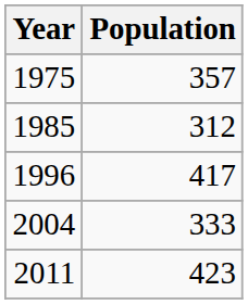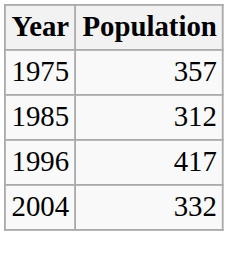2004 | Population: 333 -> 332
- row: 2011 | 423
